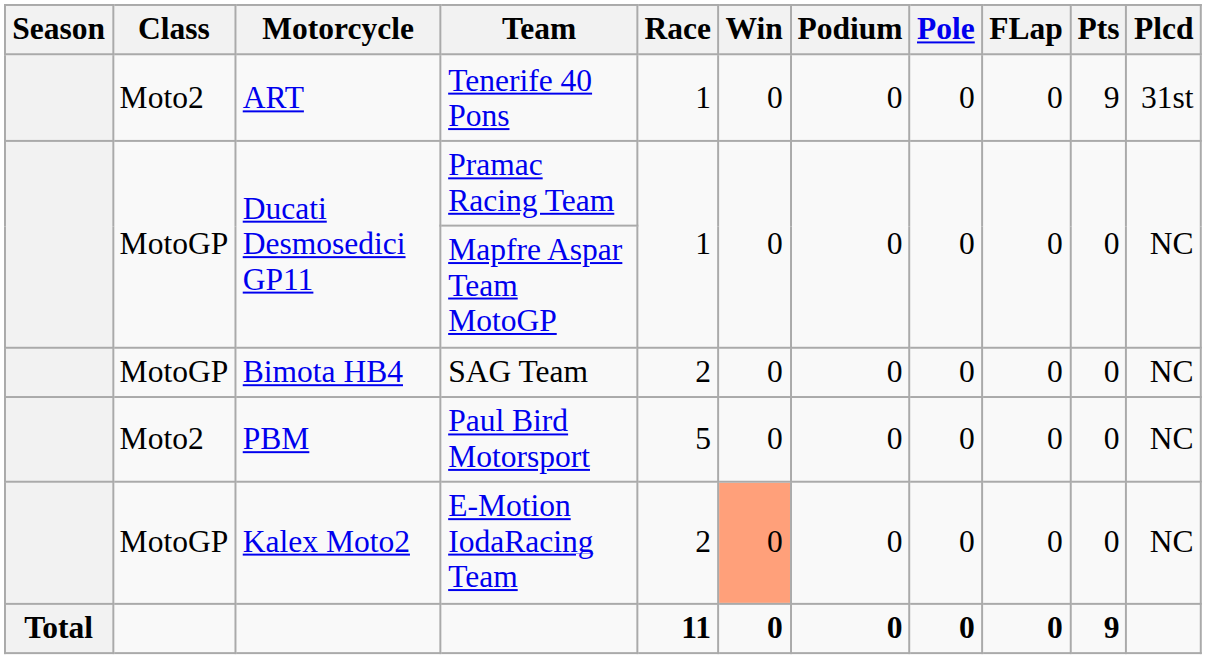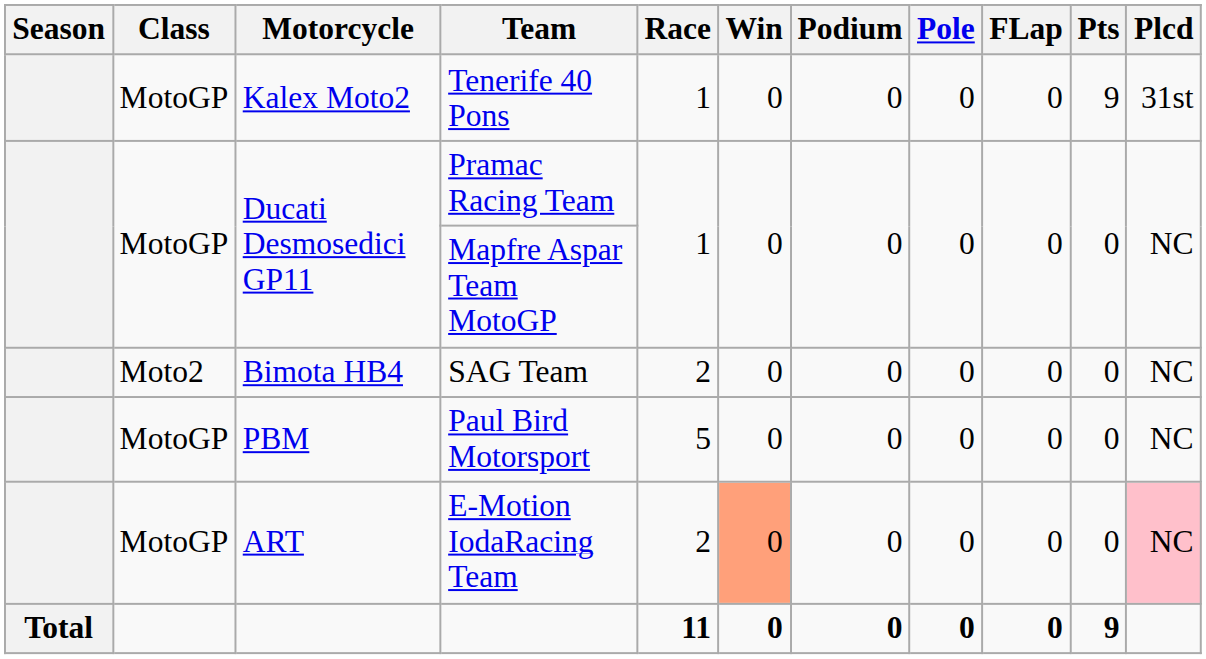Tenerife 40 Pons | Class: Moto2 -> MotoGP
Tenerife 40 Pons | Motorcycle: ART -> Kalex Moto2
SAG Team | Class: MotoGP -> Moto2
Paul Bird Motorsport | Class: Moto2 -> MotoGP
E-Motion IodaRacing Team | Motorcycle: Kalex Moto2 -> ART
E-Motion IodaRacing Team | Plcd: no background -> pink background
